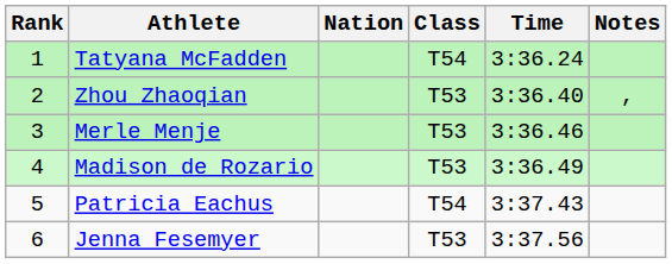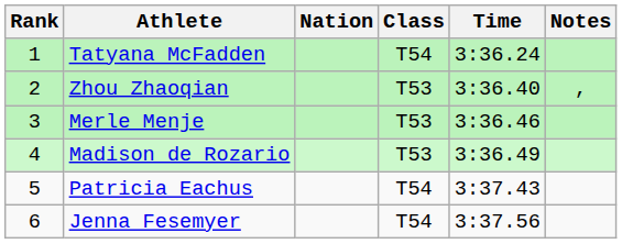Jenna Fesemyer | Class: T53 -> T54
